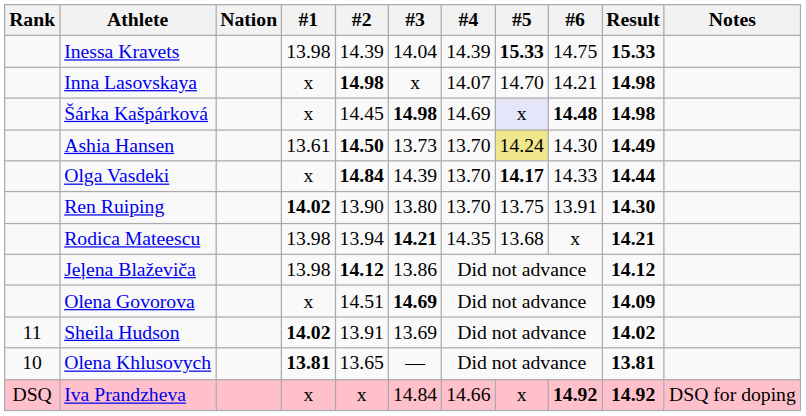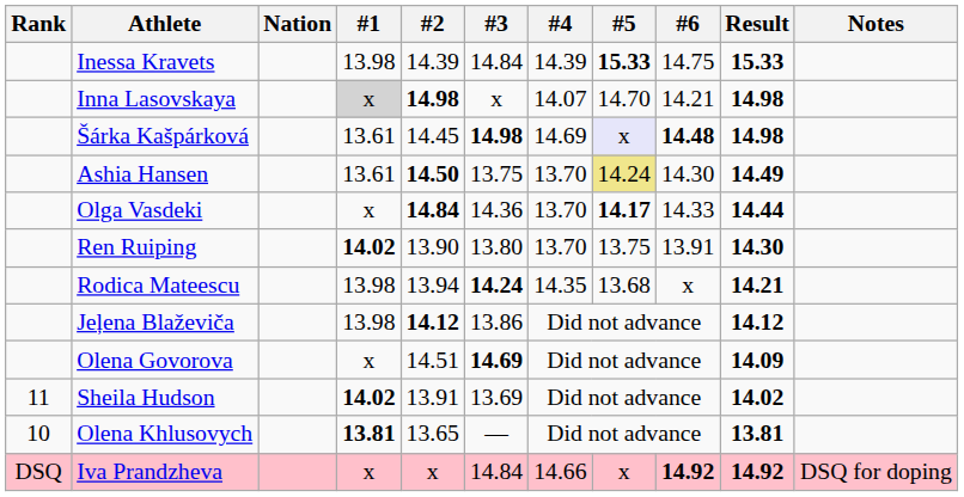Inessa Kravets | #3: 14.04 -> 14.84
Inna Lasovskaya | #1: no background -> lightgrey background
Šárka Kašpárková | #1: x -> 13.61
Ashia Hansen | #3: 13.73 -> 13.75
Olga Vasdeki | #3: 14.39 -> 14.36
Rodica Mateescu | #3: 14.21 -> 14.24
